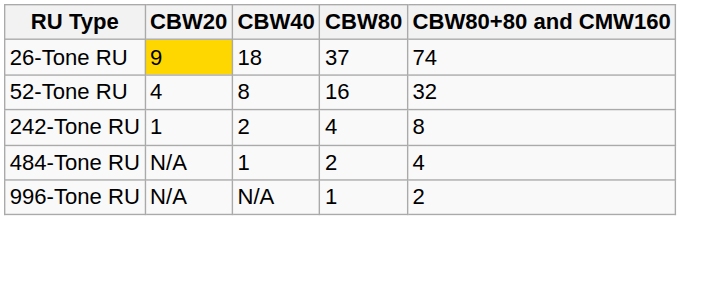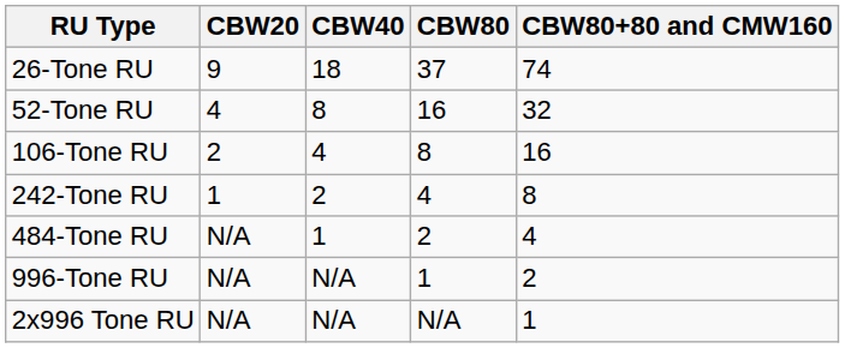26-Tone RU | CBW20: gold background -> no background
+ row: 106-Tone RU | 2 | 4 | 8 | 16
+ row: 2x996 Tone RU | N/A | N/A | N/A | 1
